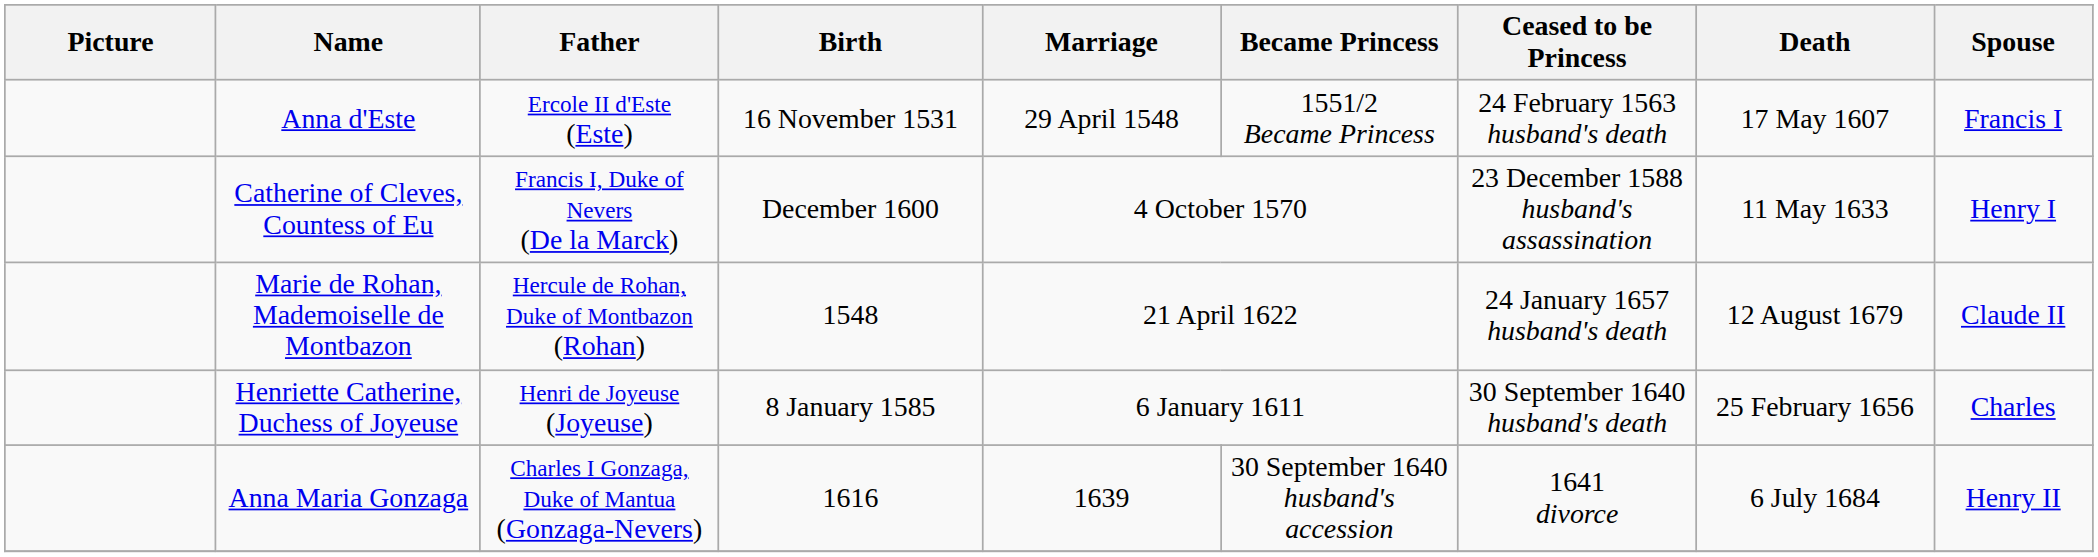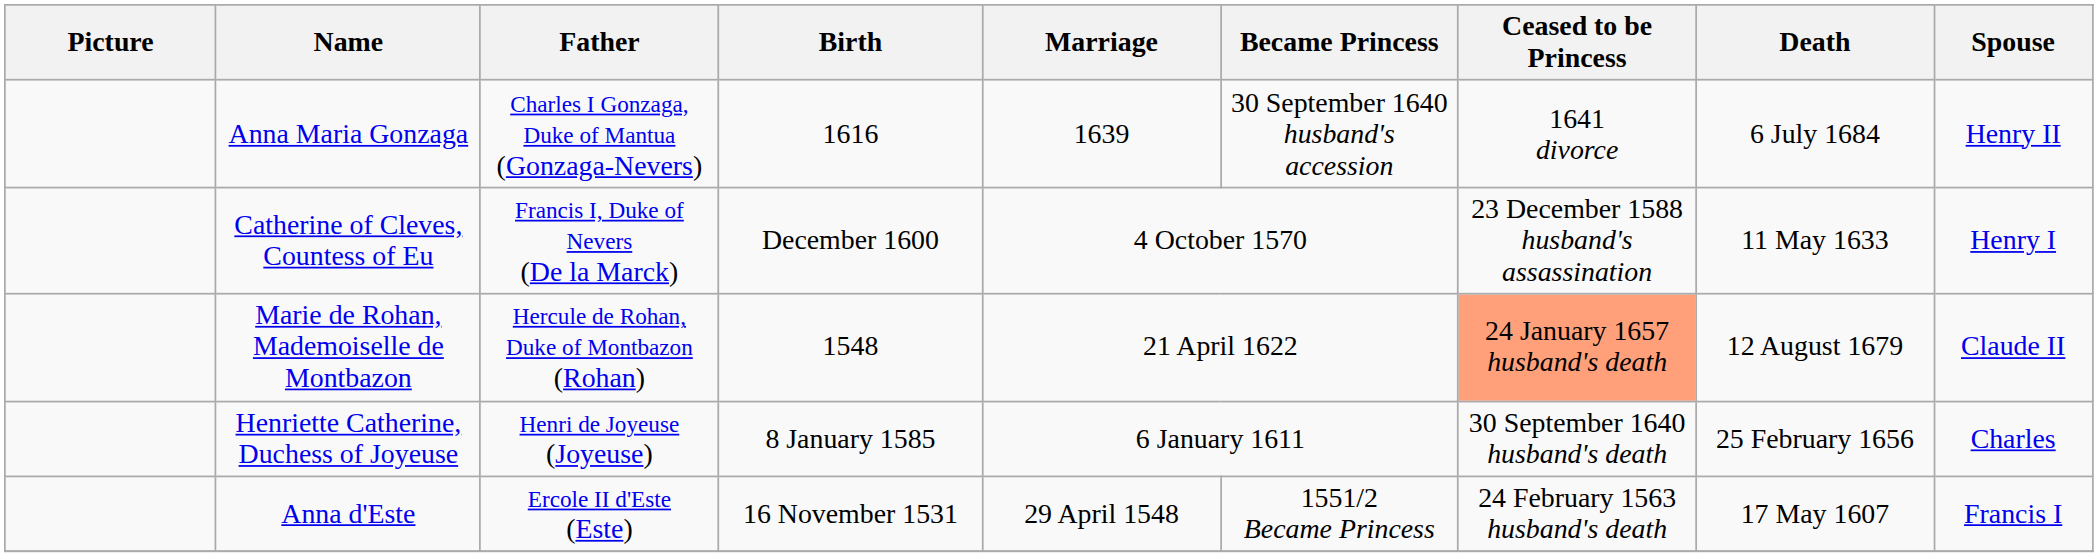rows swapped: Anna d'Este <-> Anna Maria Gonzaga
Marie de Rohan, Mademoiselle de Montbazon | Ceased to be Princess: no background -> lightsalmon background
